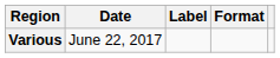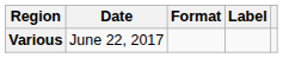columns swapped: Format <-> Label
